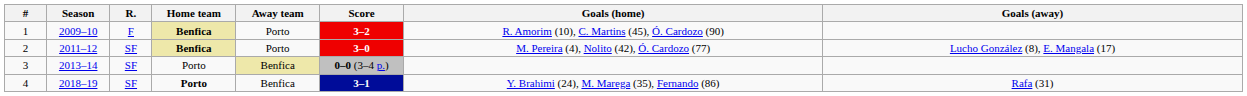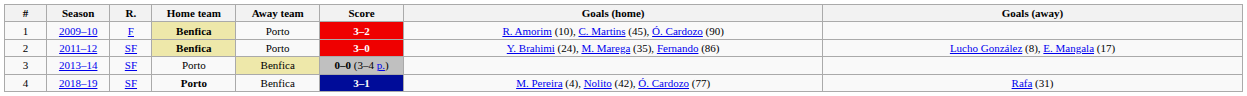2 | Goals (home): M. Pereira (4), Nolito (42), Ó. Cardozo (77) -> Y. Brahimi (24), M. Marega (35), Fernando (86)
4 | Goals (home): Y. Brahimi (24), M. Marega (35), Fernando (86) -> M. Pereira (4), Nolito (42), Ó. Cardozo (77)
